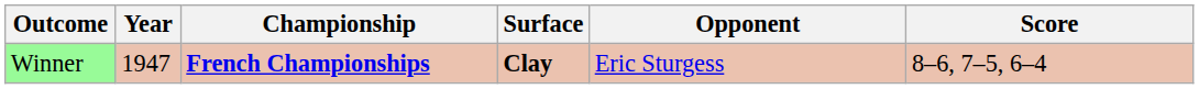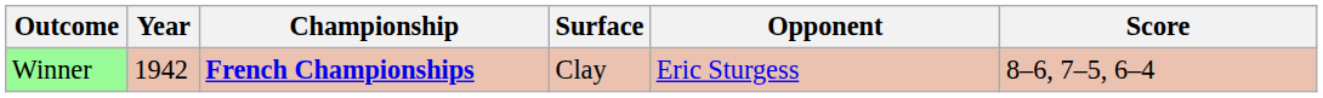Winner | Year: 1947 -> 1942
Winner | Surface: bold -> normal
